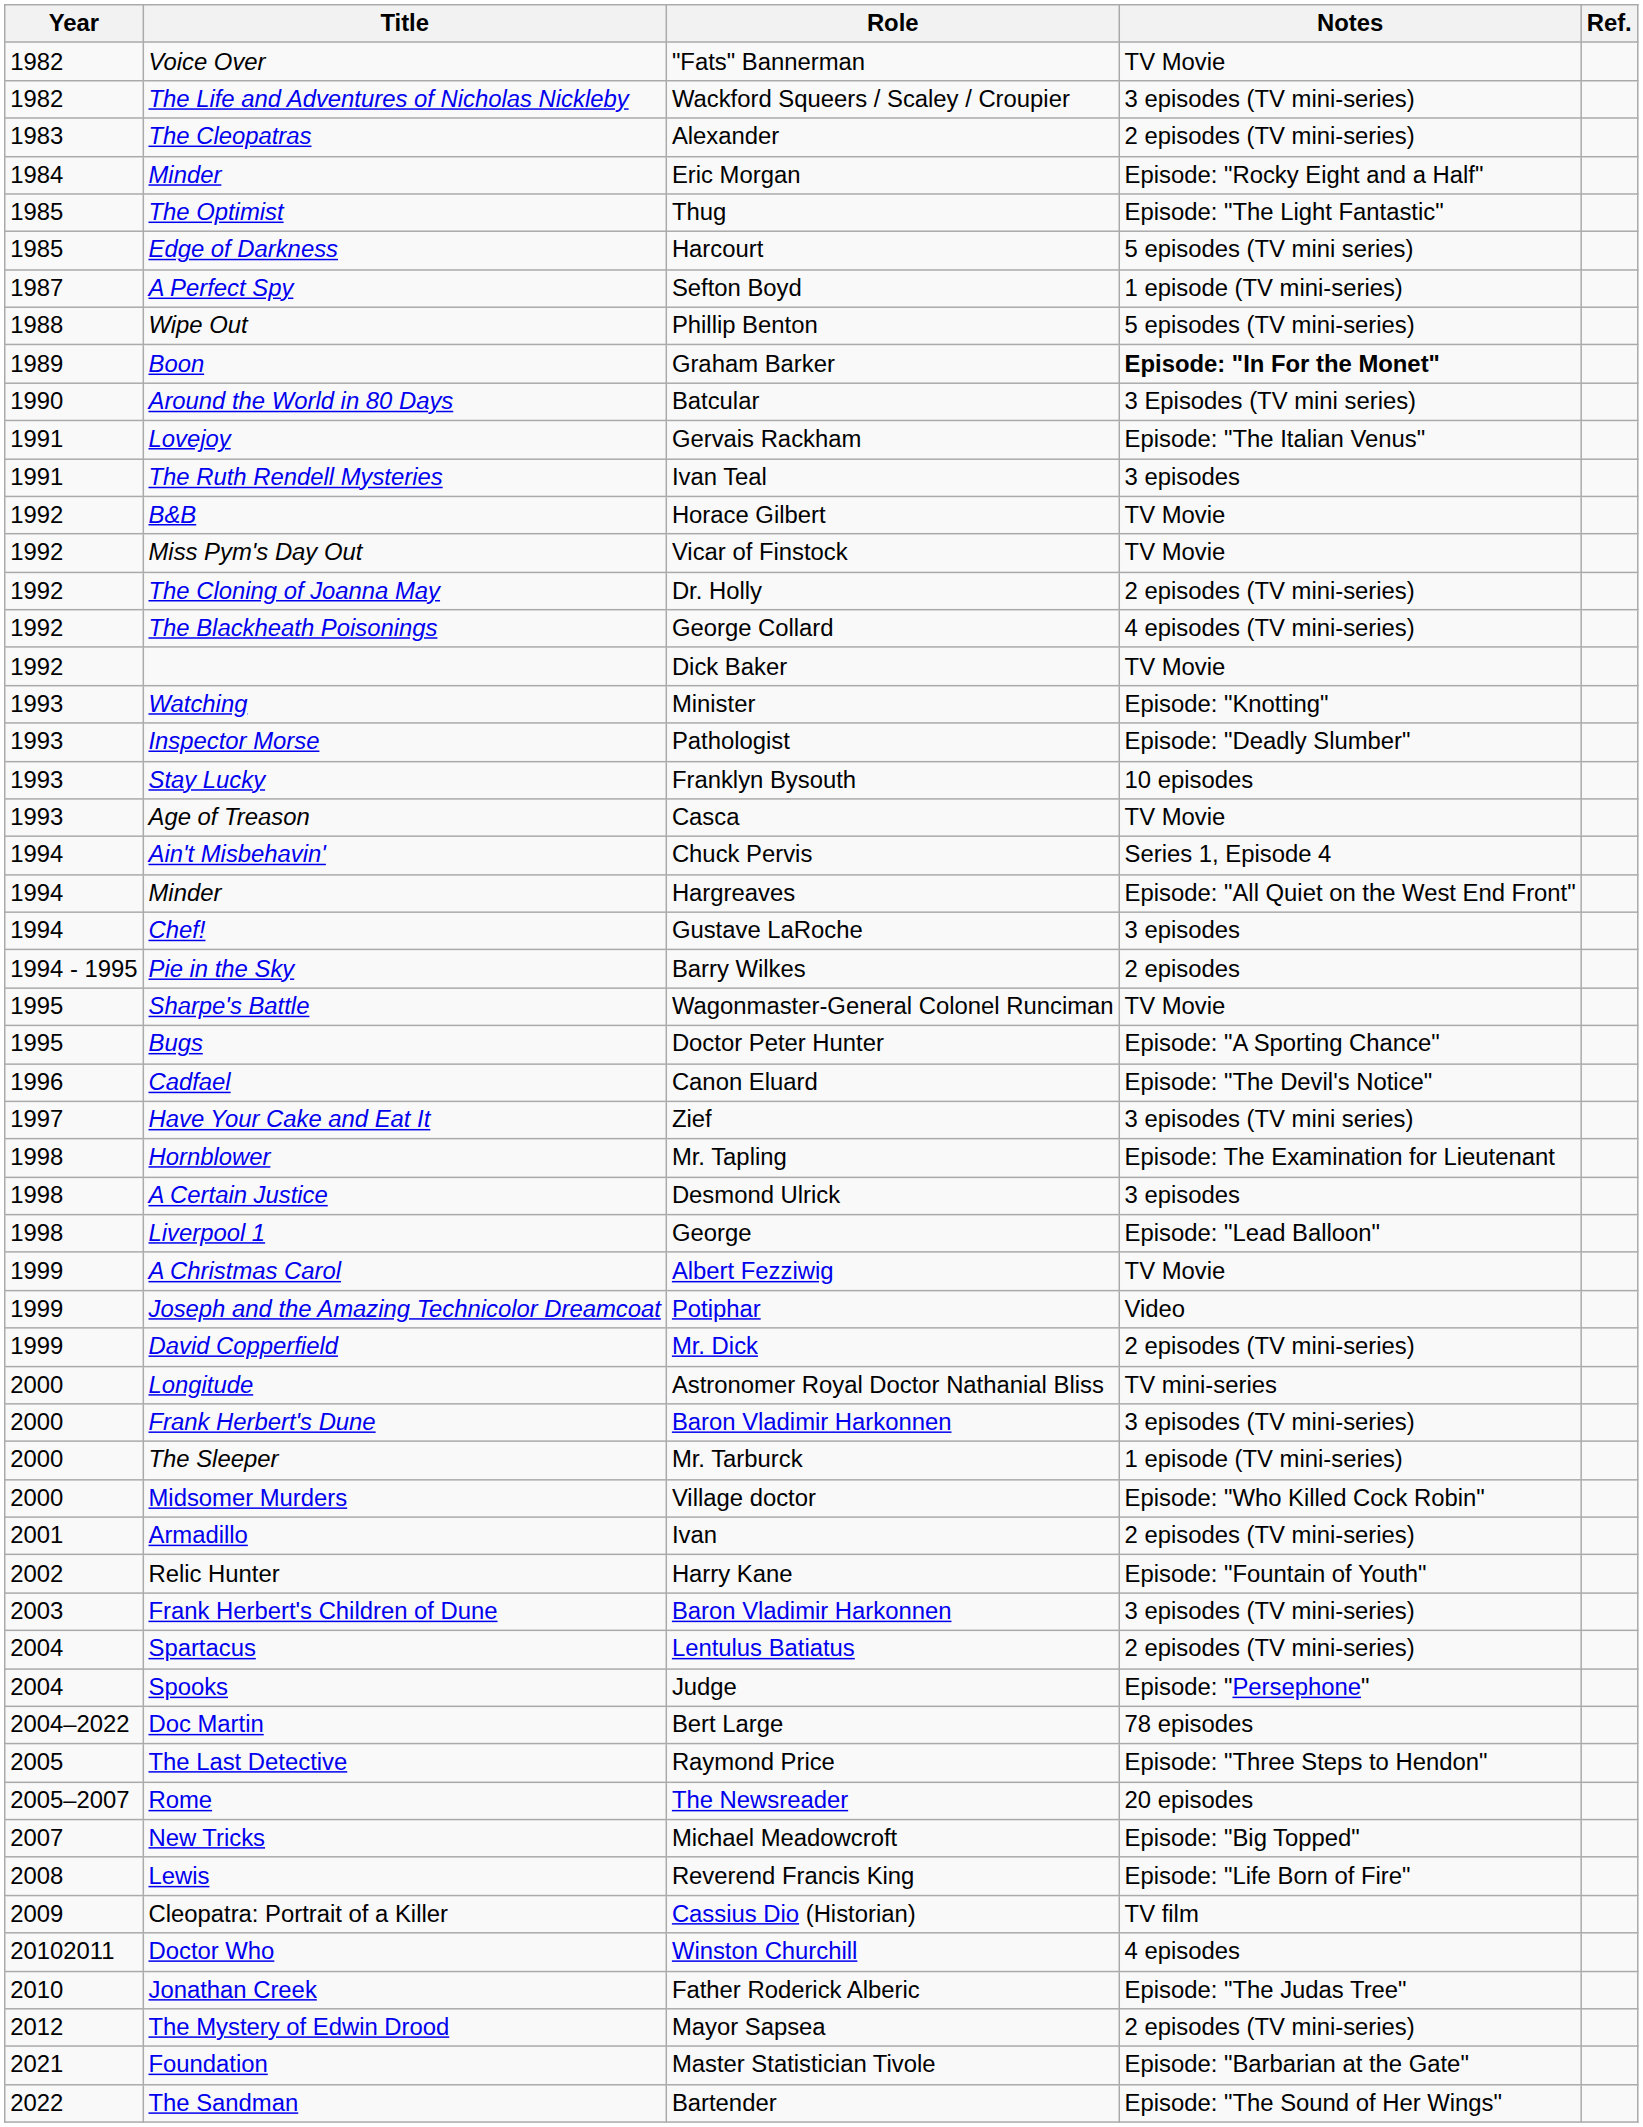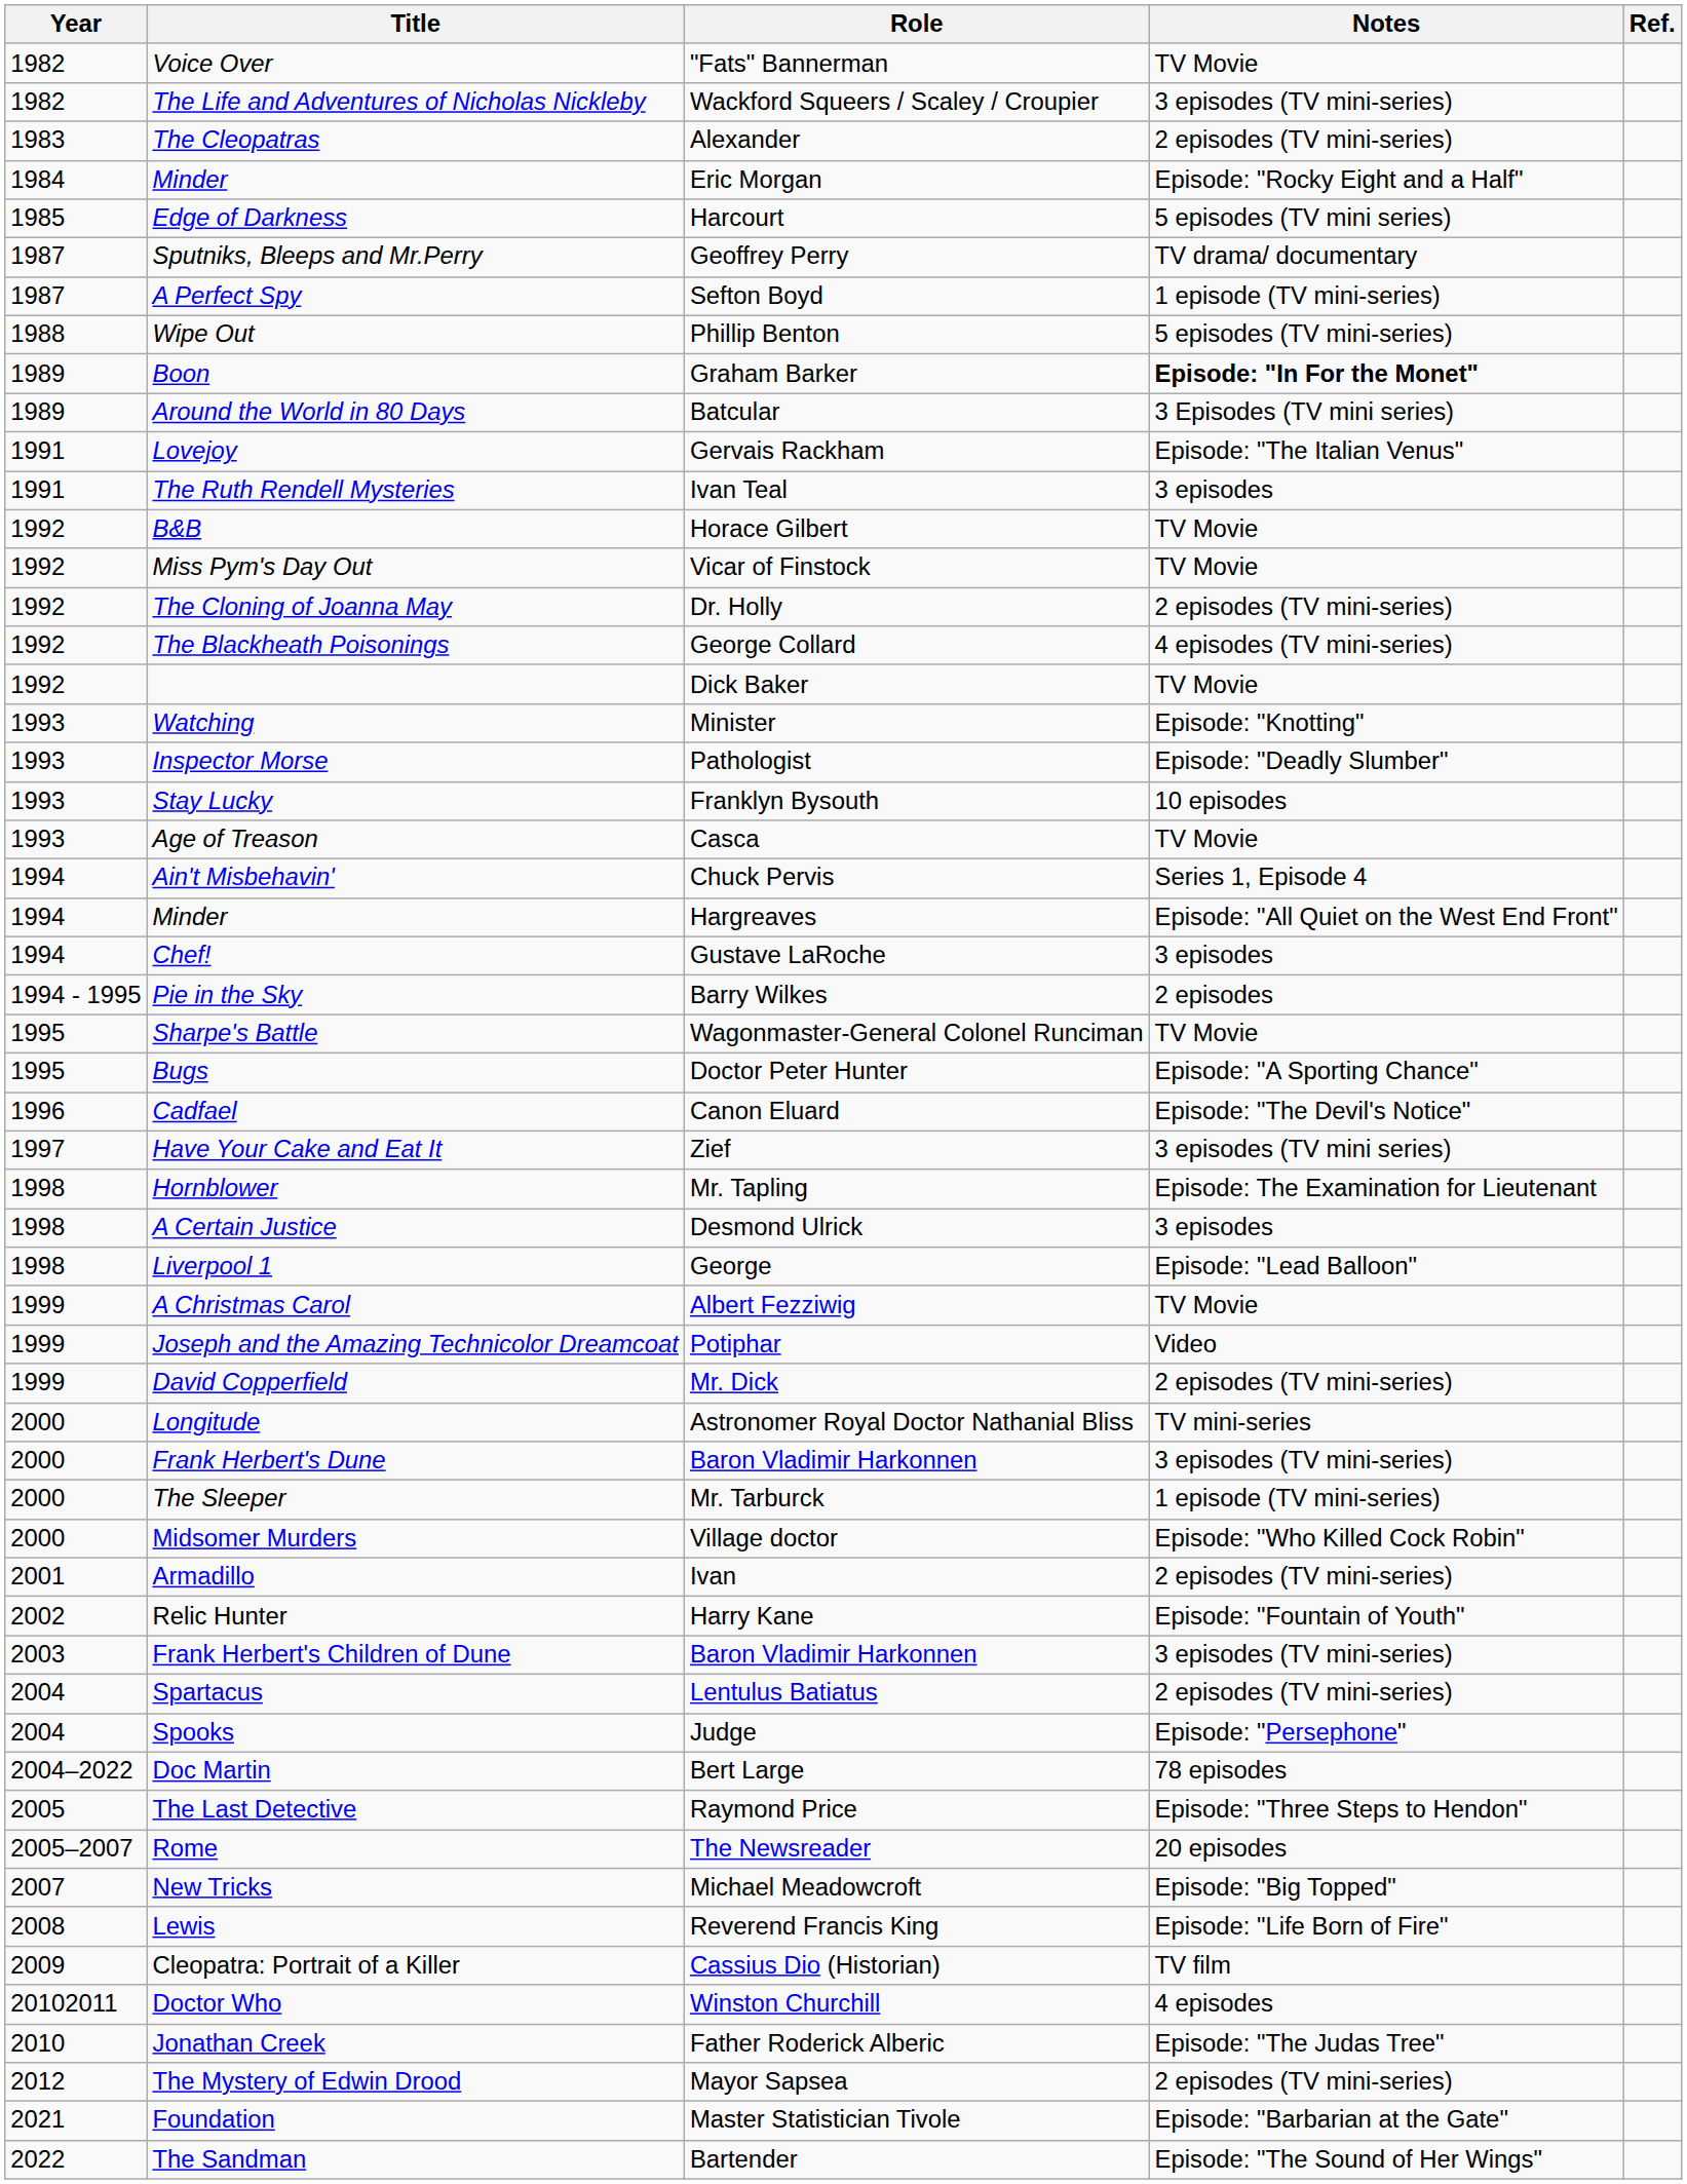- row: 1985 | The Optimist | Thug | Episode: "The Light Fantastic"
+ row: 1987 | Sputniks, Bleeps and Mr.Perry | Geoffrey Perry | TV drama/ documentary
Around the World in 80 Days | Year: 1990 -> 1989
